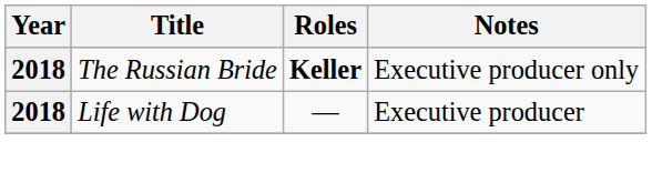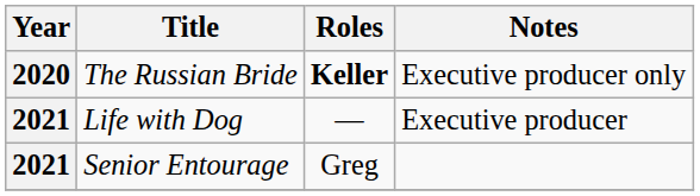The Russian Bride | Year: 2018 -> 2020
Life with Dog | Year: 2018 -> 2021
+ row: 2021 | Senior Entourage | Greg
